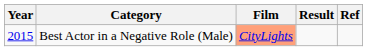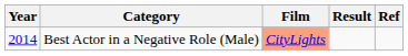Best Actor in a Negative Role (Male) | Year: 2015 -> 2014
